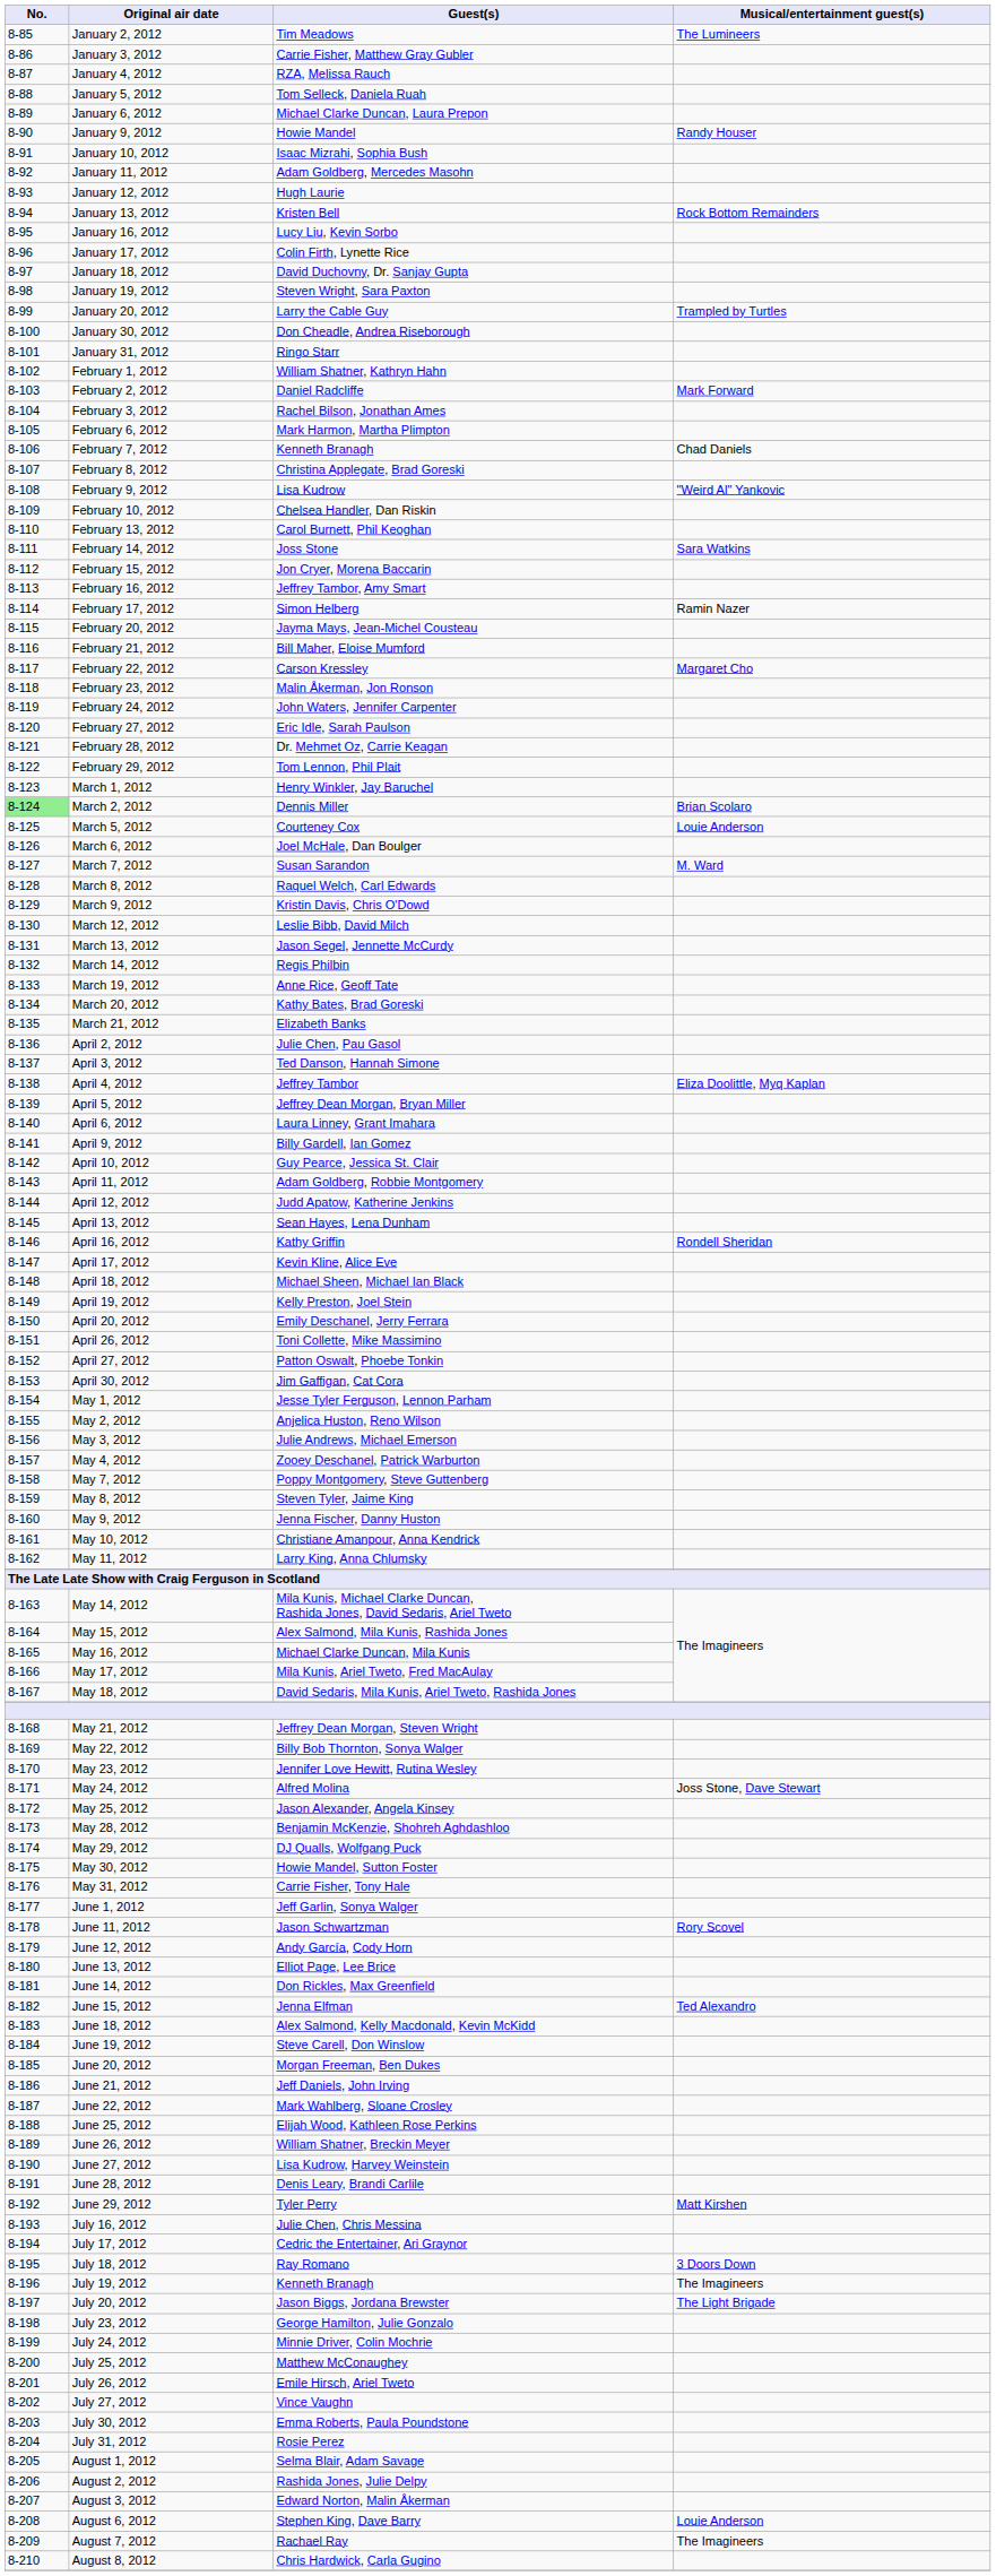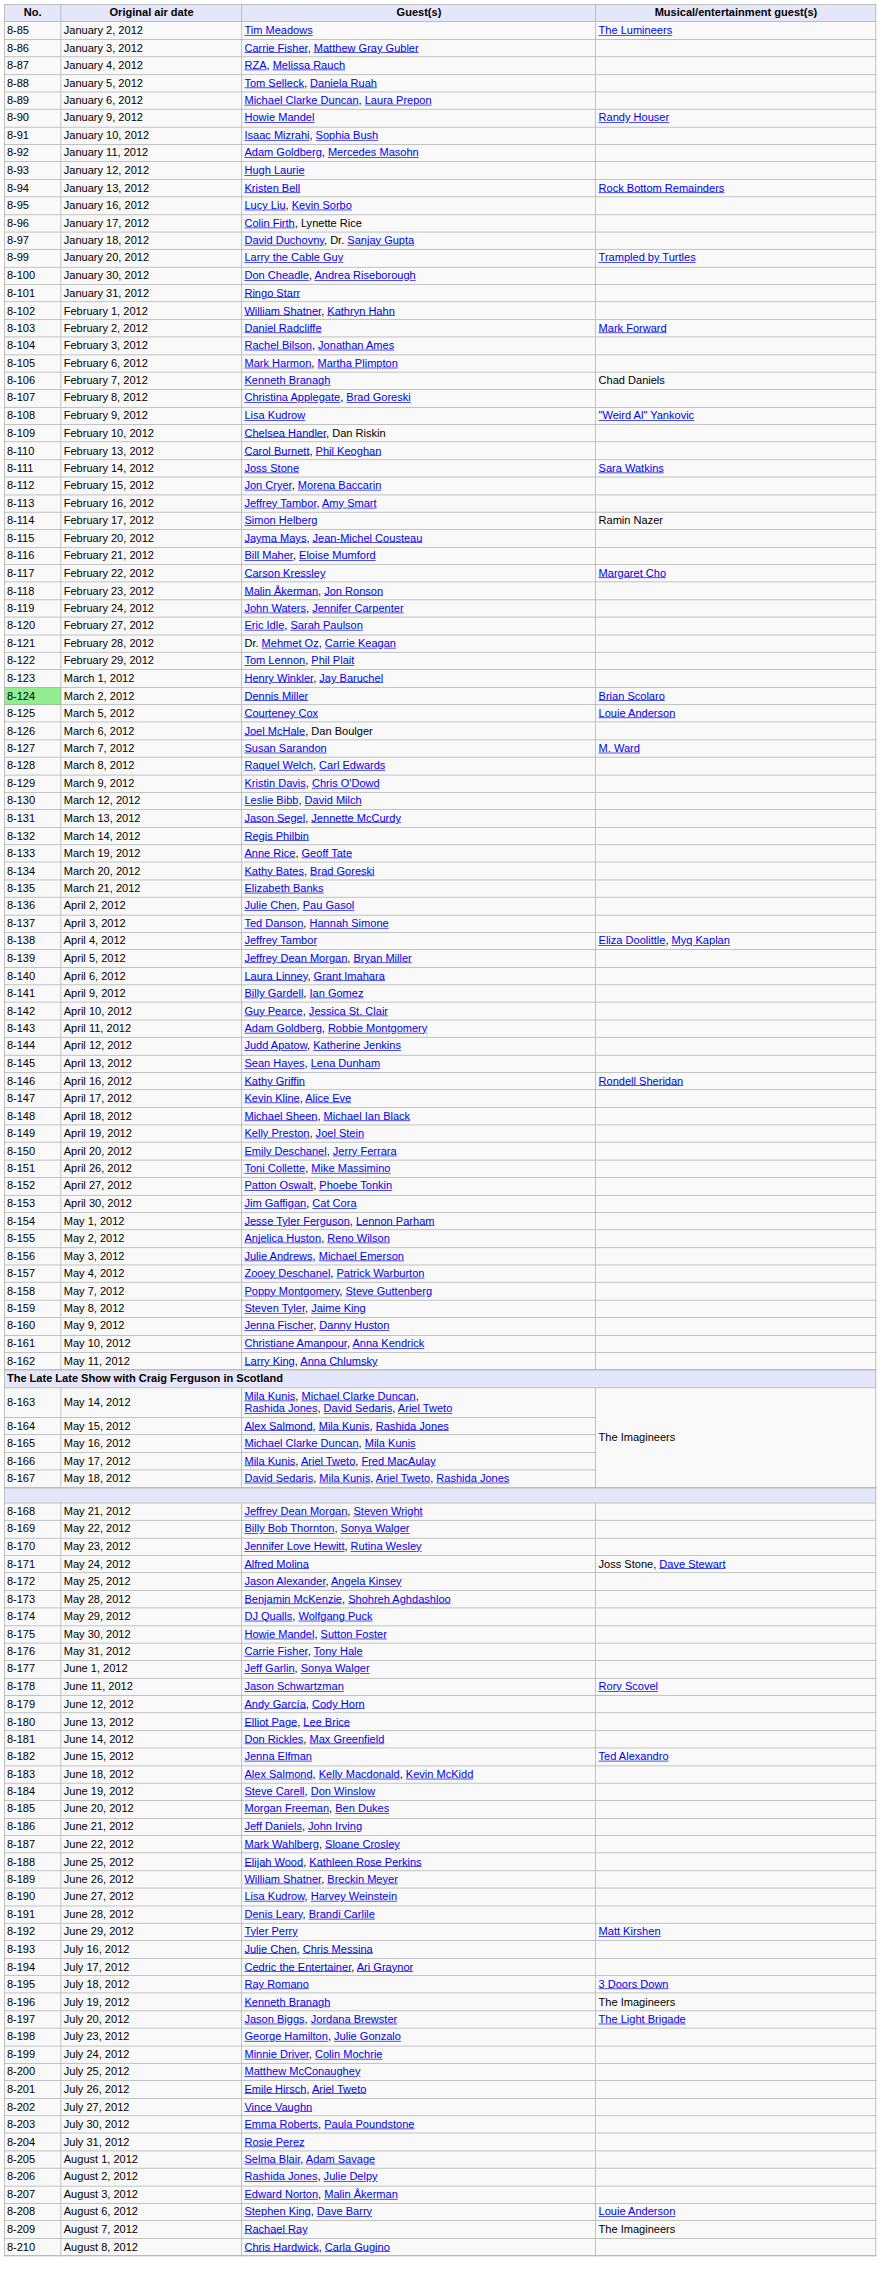- row: 8-98 | January 19, 2012 | Steven Wright, Sara Paxton
